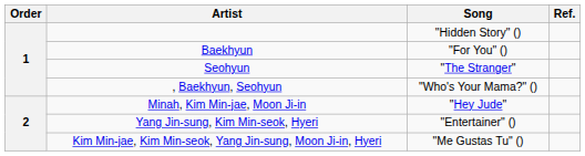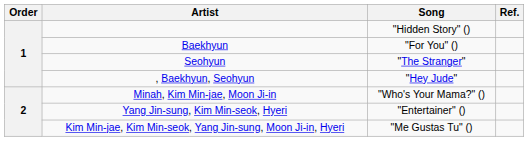, Baekhyun, Seohyun | Song: "Who's Your Mama?" () -> "Hey Jude"
Minah, Kim Min-jae, Moon Ji-in | Song: "Hey Jude" -> "Who's Your Mama?" ()
